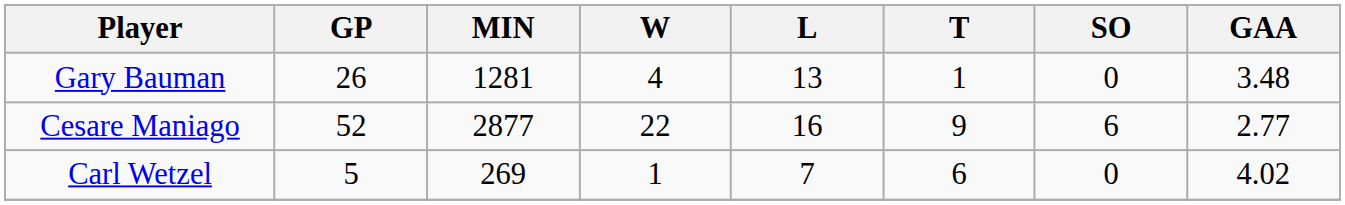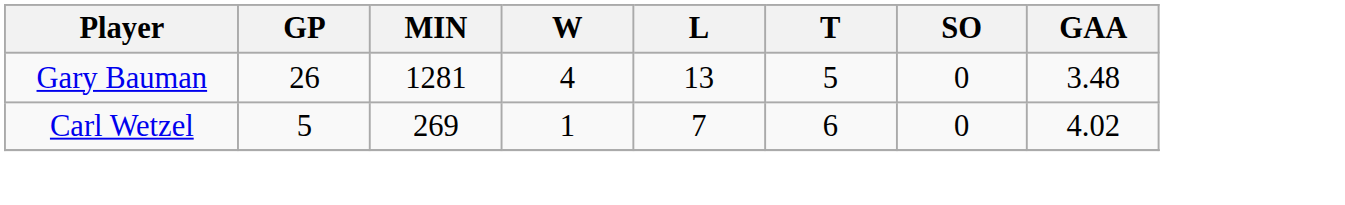Gary Bauman | T: 1 -> 5
- row: Cesare Maniago | 52 | 2877 | 22 | 16 | 9 | 6 | 2.77
